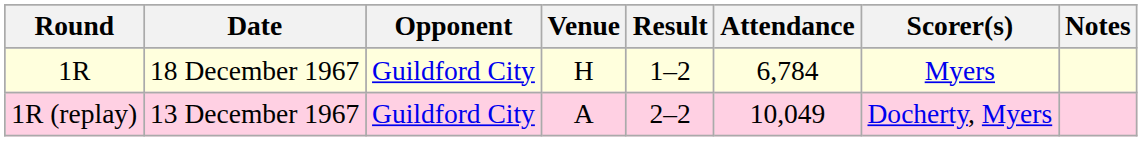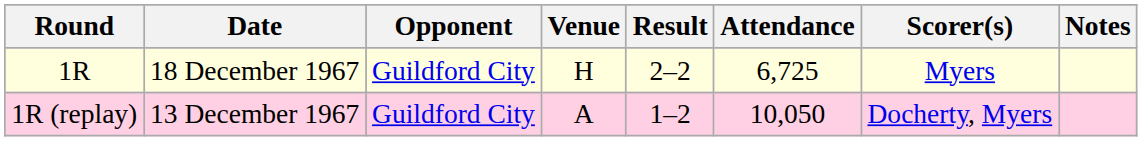1R | Result: 1–2 -> 2–2
1R | Attendance: 6,784 -> 6,725
1R (replay) | Result: 2–2 -> 1–2
1R (replay) | Attendance: 10,049 -> 10,050
